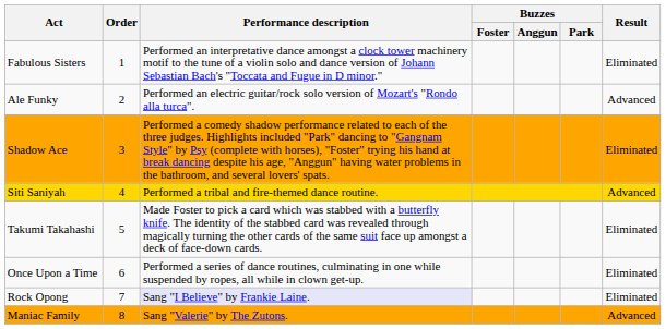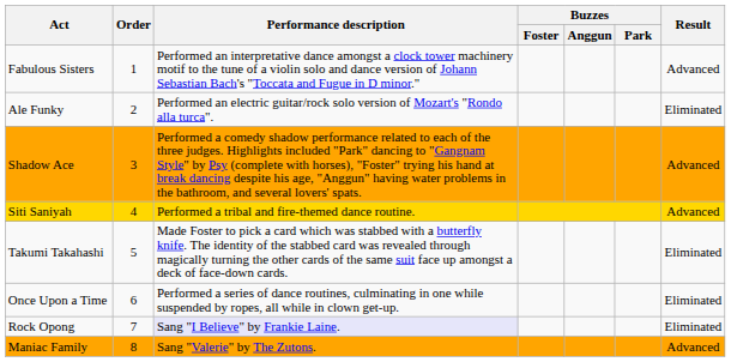Fabulous Sisters | Result: Eliminated -> Advanced
Ale Funky | Result: Advanced -> Eliminated
Shadow Ace | Result: Eliminated -> Advanced
